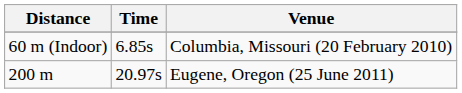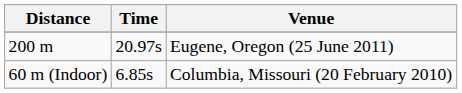rows swapped: 200 m <-> 60 m (Indoor)
